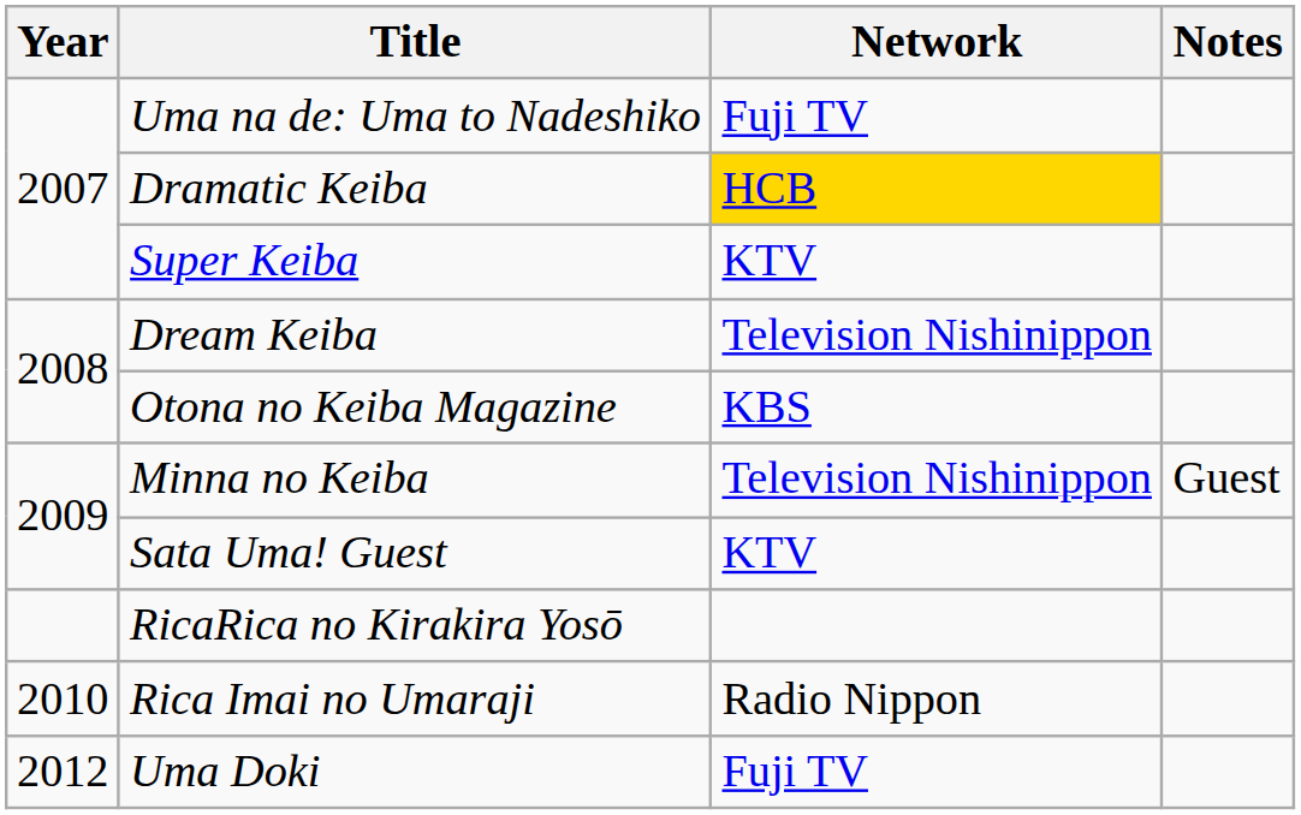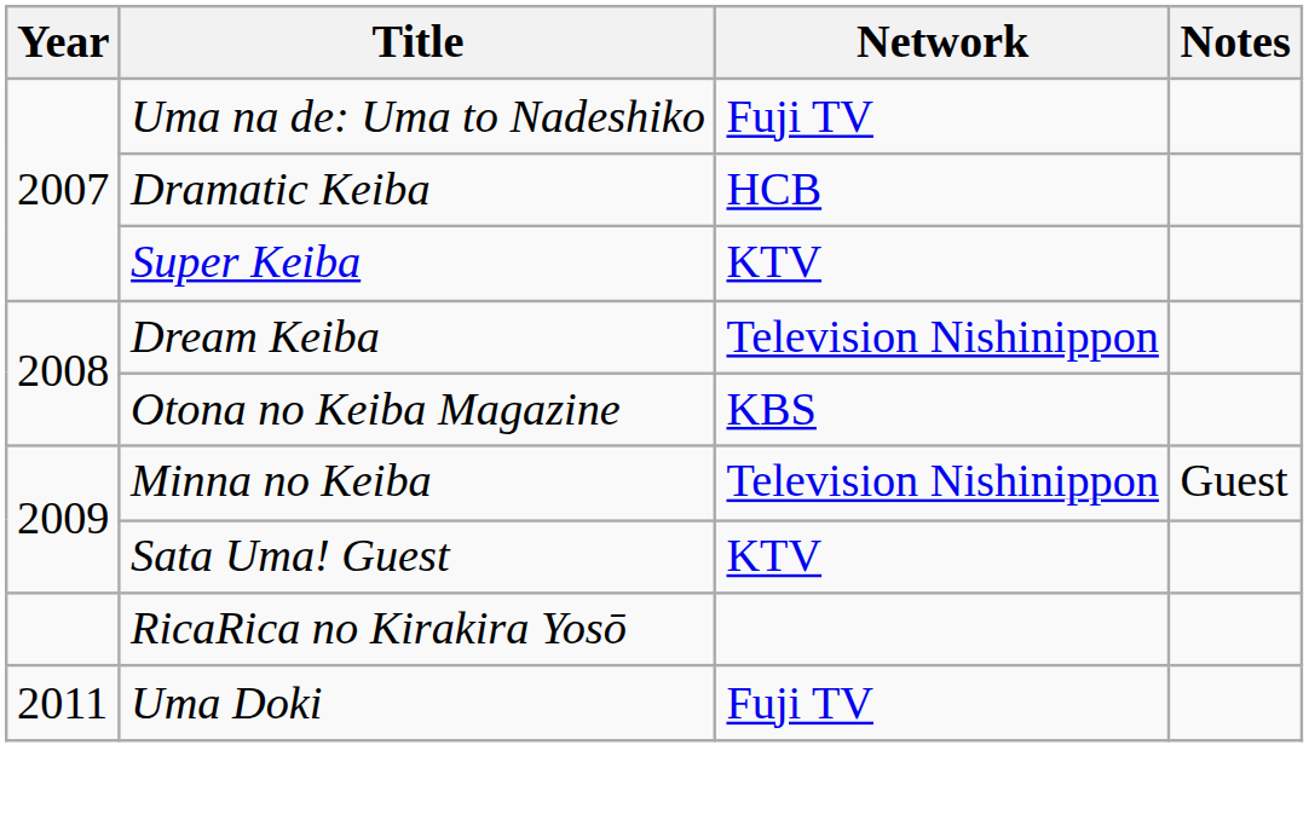Dramatic Keiba | Network: gold background -> no background
- row: 2010 | Rica Imai no Umaraji | Radio Nippon
Uma Doki | Year: 2012 -> 2011
